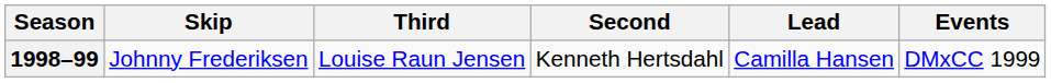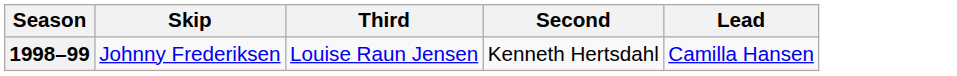- column: Events | DMxCC 1999
